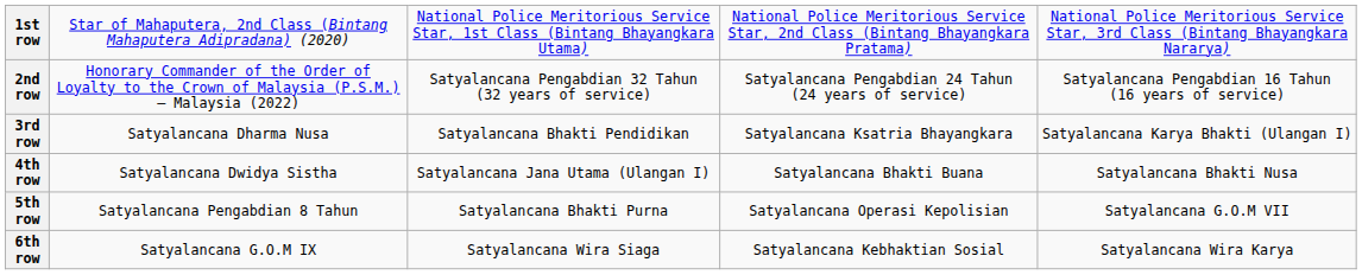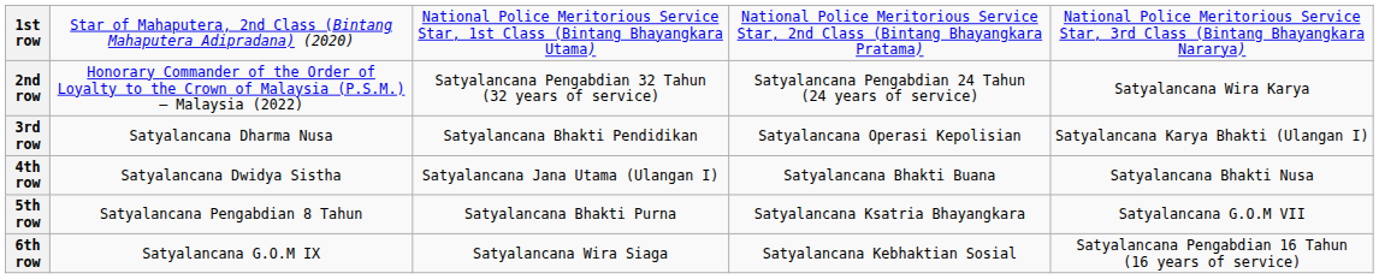2nd row | column 5: Satyalancana Pengabdian 16 Tahun (16 years of service) -> Satyalancana Wira Karya
3rd row | column 4: Satyalancana Ksatria Bhayangkara -> Satyalancana Operasi Kepolisian
5th row | column 4: Satyalancana Operasi Kepolisian -> Satyalancana Ksatria Bhayangkara
6th row | column 5: Satyalancana Wira Karya -> Satyalancana Pengabdian 16 Tahun (16 years of service)
